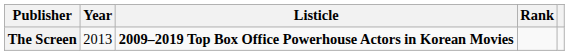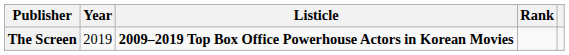The Screen | Year: 2013 -> 2019
